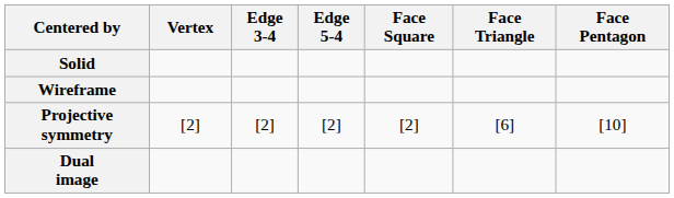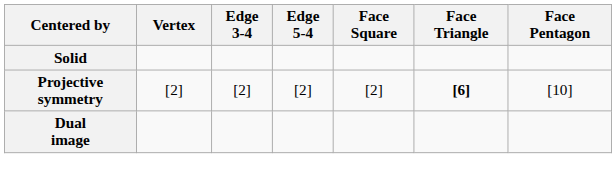- row: Wireframe
Projective symmetry | Face Triangle: normal -> bold
